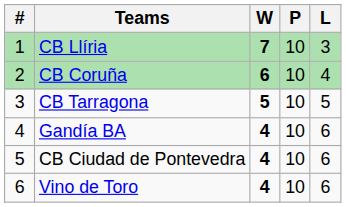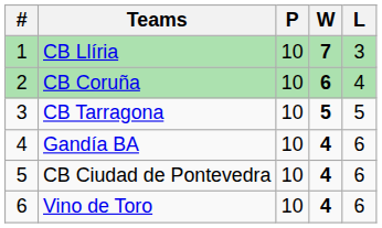columns swapped: P <-> W
